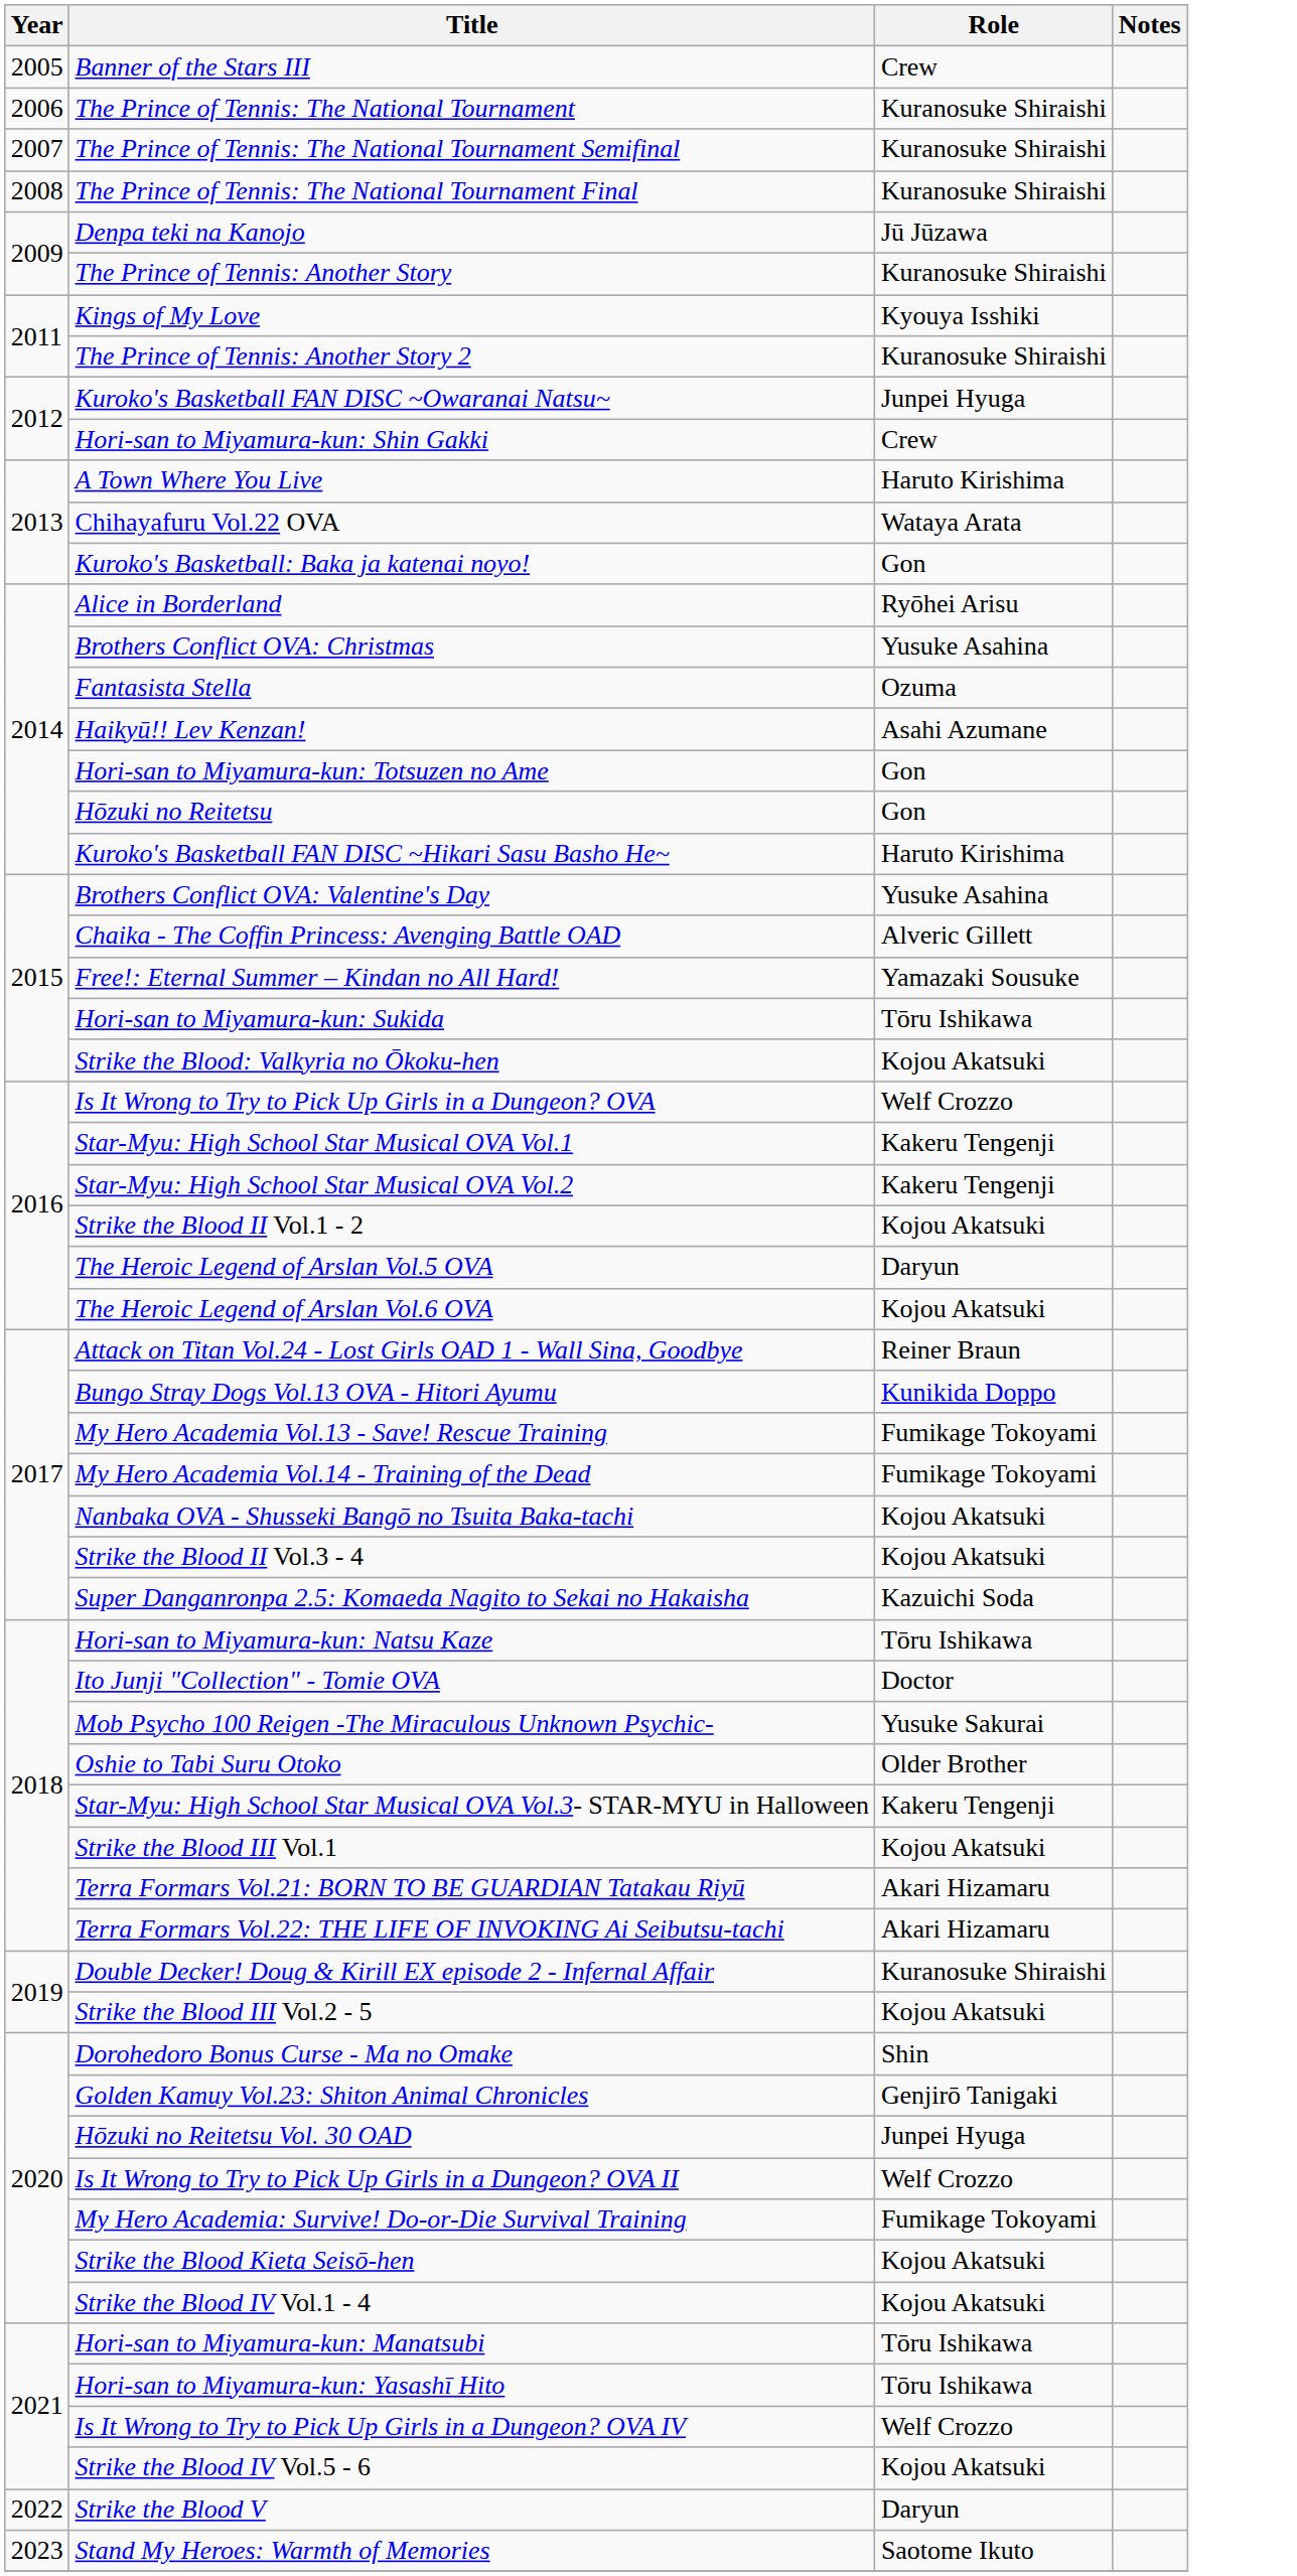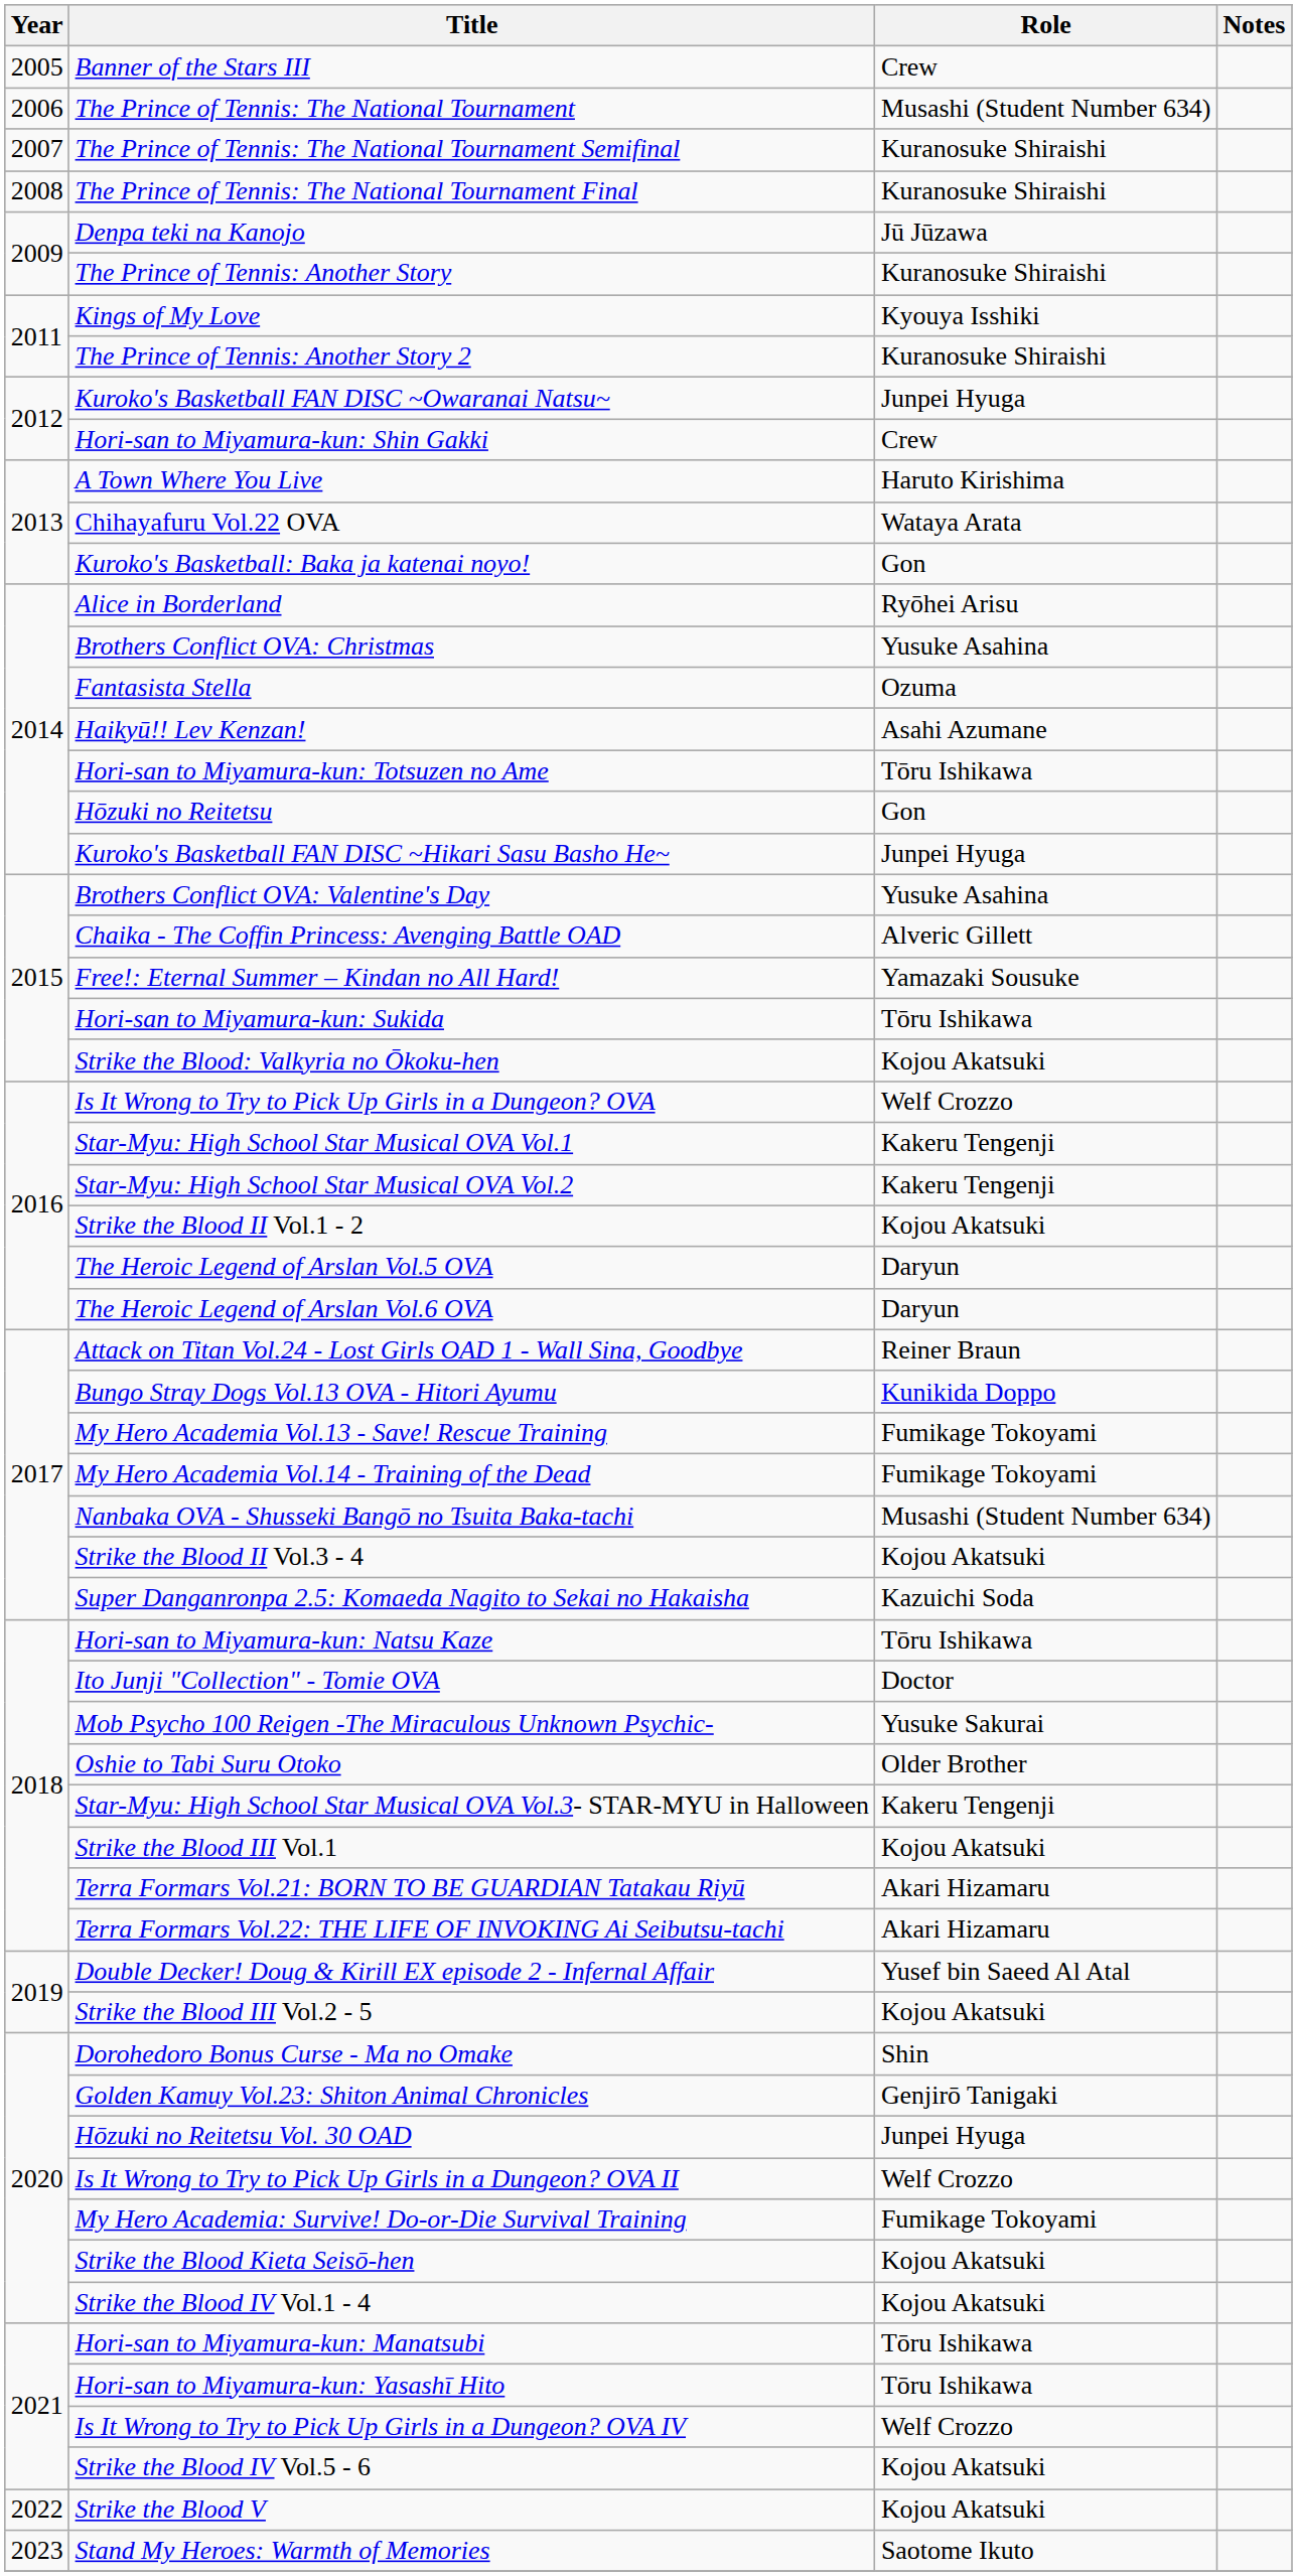The Prince of Tennis: The National Tournament | Role: Kuranosuke Shiraishi -> Musashi (Student Number 634)
Hori-san to Miyamura-kun: Totsuzen no Ame | Role: Gon -> Tōru Ishikawa
Kuroko's Basketball FAN DISC ~Hikari Sasu Basho He~ | Role: Haruto Kirishima -> Junpei Hyuga
The Heroic Legend of Arslan Vol.6 OVA | Role: Kojou Akatsuki -> Daryun
Nanbaka OVA - Shusseki Bangō no Tsuita Baka-tachi | Role: Kojou Akatsuki -> Musashi (Student Number 634)
Double Decker! Doug & Kirill EX episode 2 - Infernal Affair | Role: Kuranosuke Shiraishi -> Yusef bin Saeed Al Atal
Strike the Blood V | Role: Daryun -> Kojou Akatsuki
